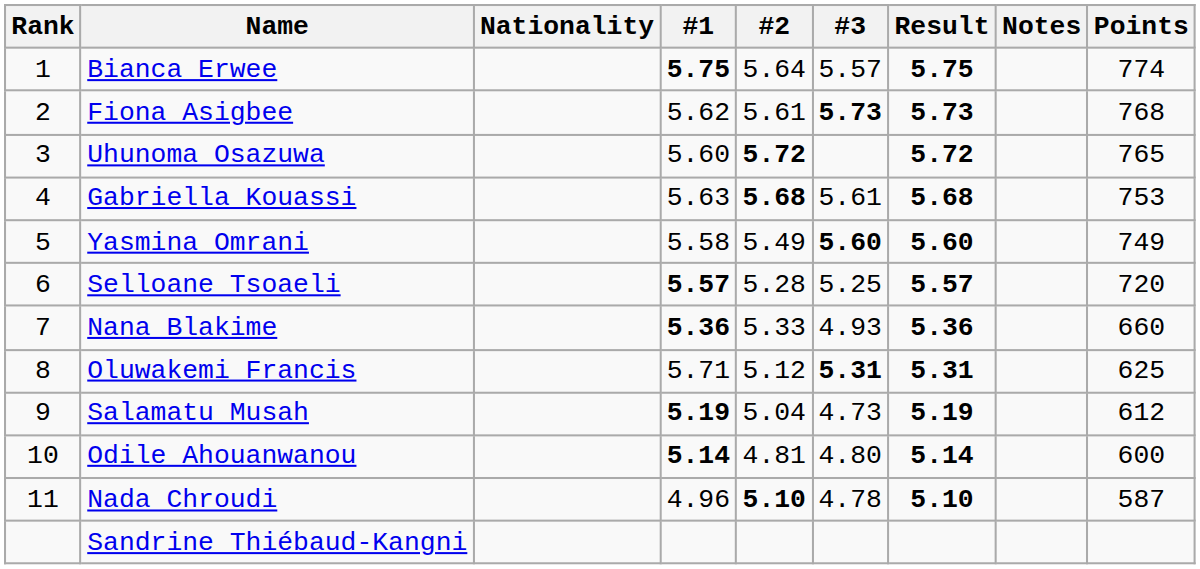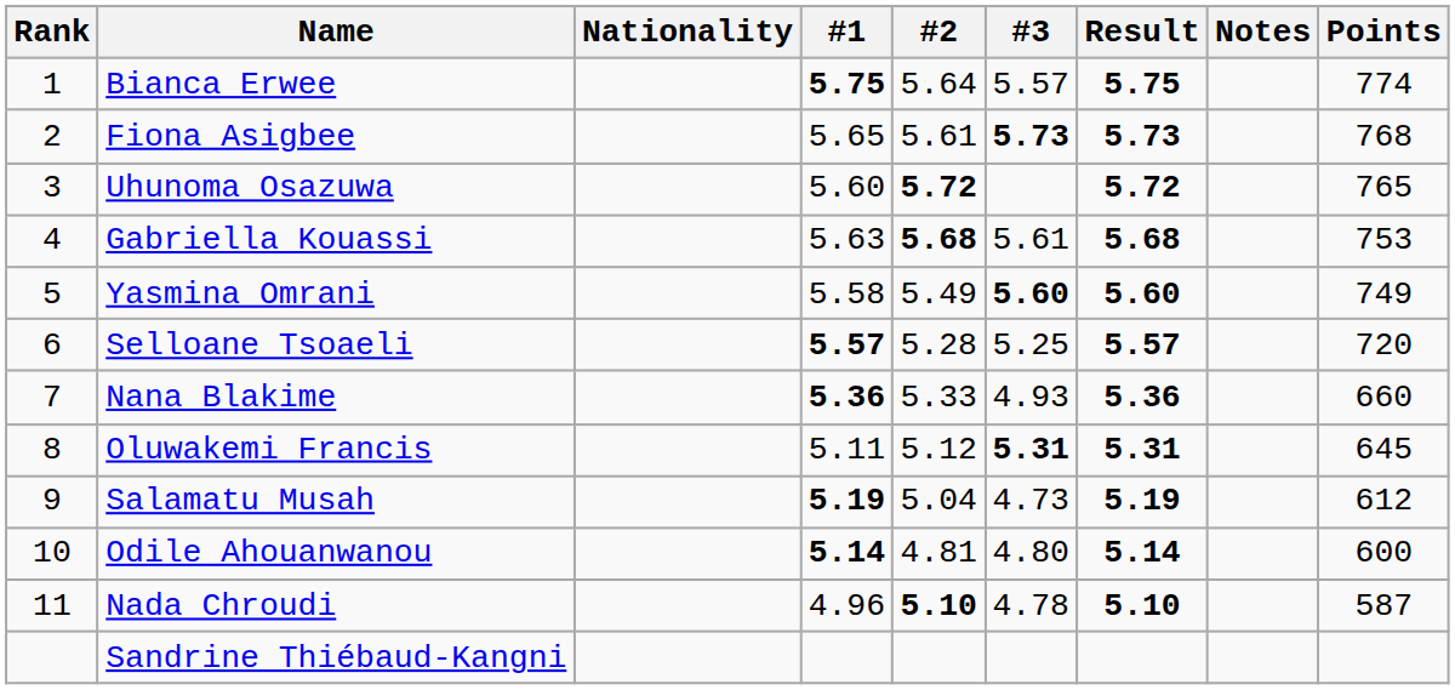Fiona Asigbee | #1: 5.62 -> 5.65
Oluwakemi Francis | #1: 5.71 -> 5.11
Oluwakemi Francis | Points: 625 -> 645
